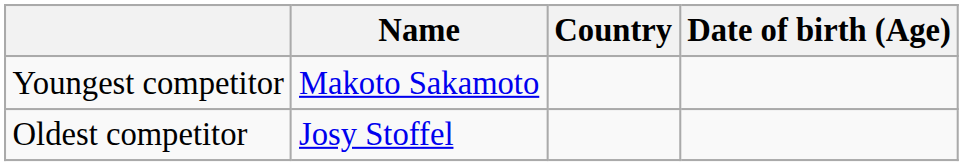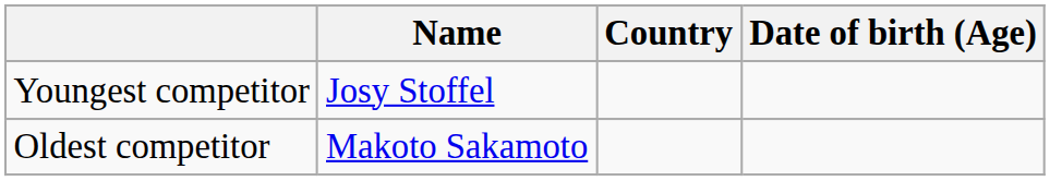Youngest competitor | Name: Makoto Sakamoto -> Josy Stoffel
Oldest competitor | Name: Josy Stoffel -> Makoto Sakamoto
